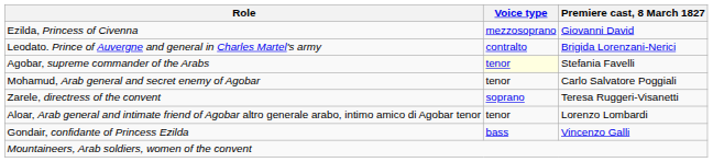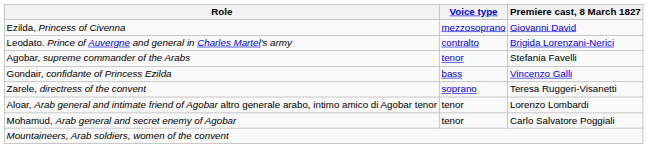Agobar, supreme commander of the Arabs | Voice type: lightyellow background -> no background
rows swapped: Gondair, confidante of Princess Ezilda <-> Mohamud, Arab general and secret enemy of Agobar
